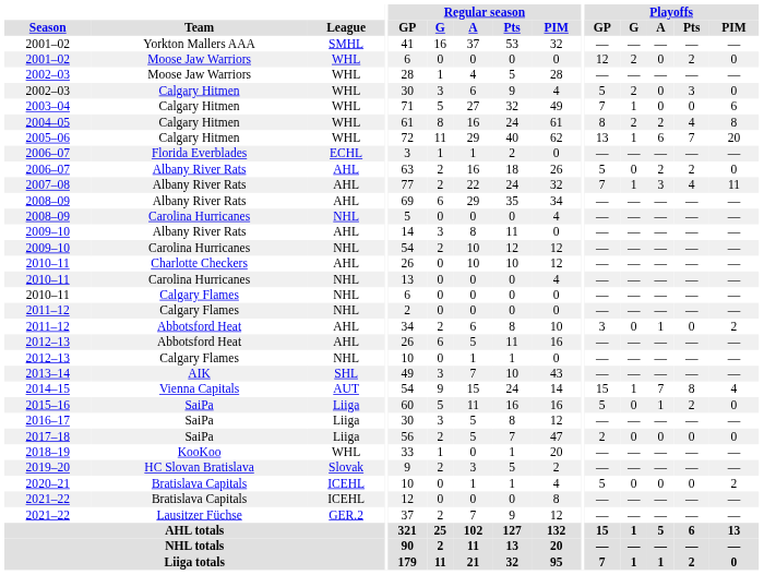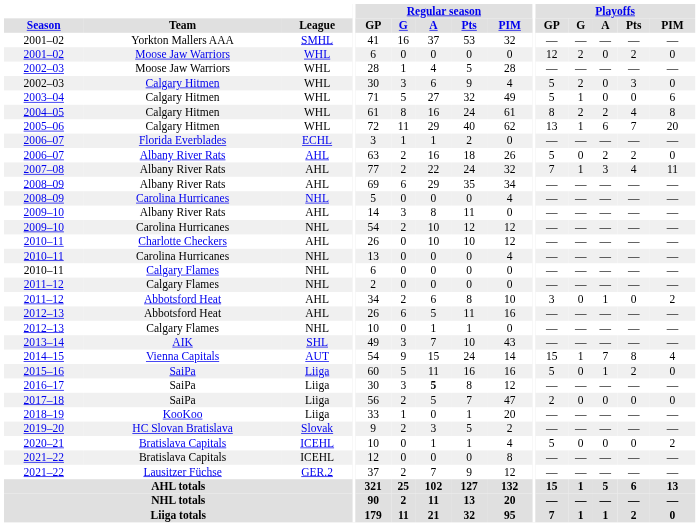2003–04 | Playoffs / GP: 7 -> 5
2016–17 | Regular season / A: normal -> bold
2018–19 | League: WHL -> Liiga
